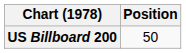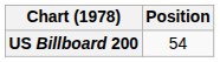US Billboard 200 | Position: 50 -> 54
